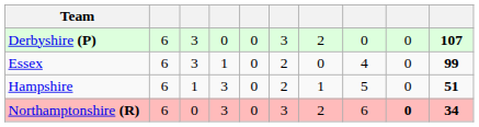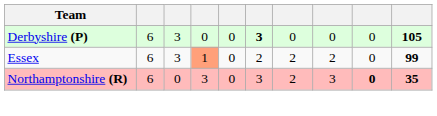Derbyshire (P) | column 6: normal -> bold
Derbyshire (P) | column 7: 2 -> 0
Derbyshire (P) | column 10: 107 -> 105
Essex | column 4: no background -> lightsalmon background
Essex | column 7: 0 -> 2
Essex | column 8: 4 -> 2
- row: Hampshire | 6 | 1 | 3 | 0 | 2 | 1 | 5 | 0 | 51
Northamptonshire (R) | column 8: 6 -> 3
Northamptonshire (R) | column 10: 34 -> 35
